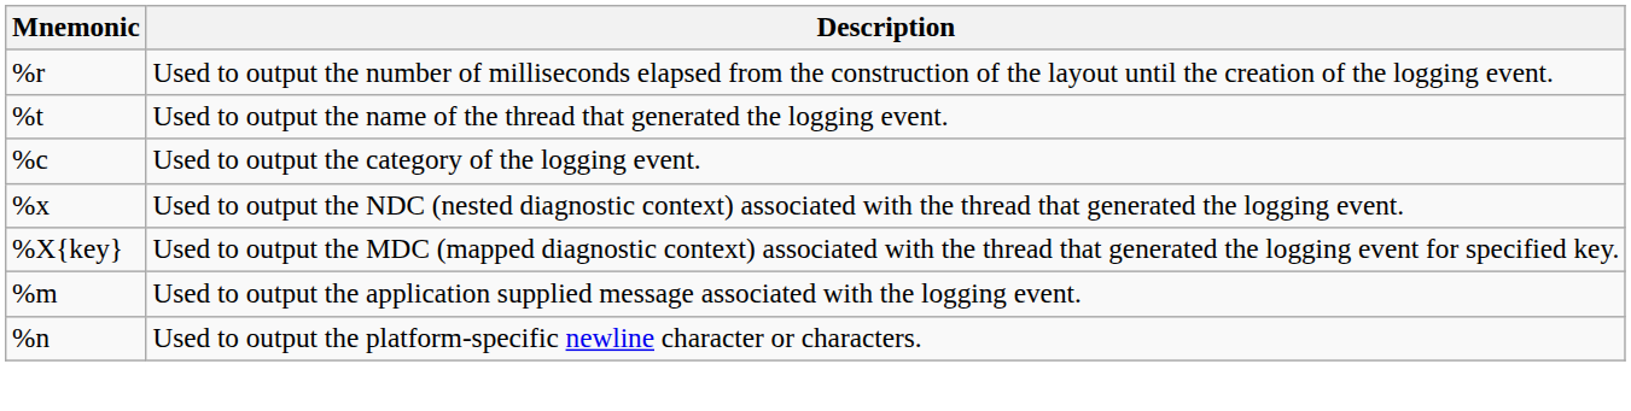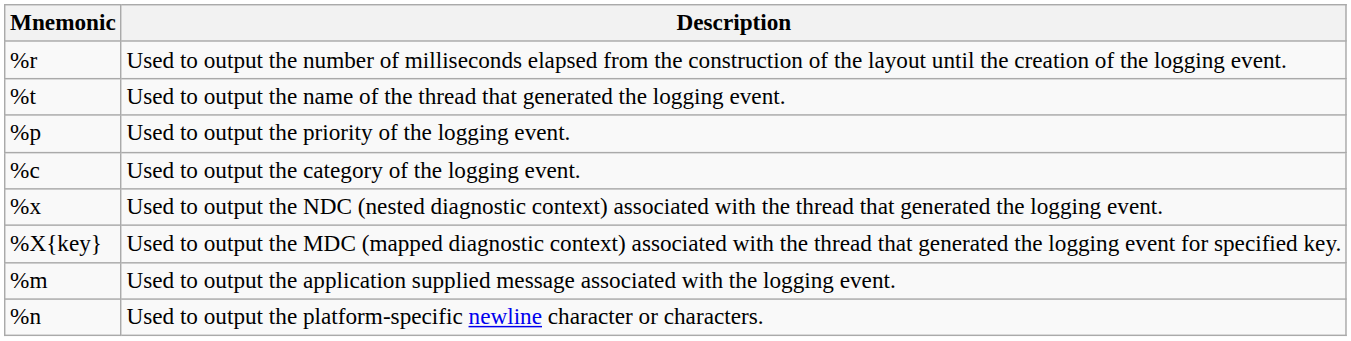+ row: %p | Used to output the priority of the logging event.
